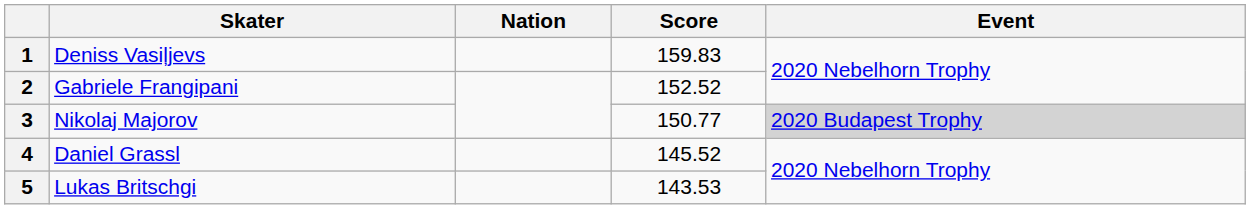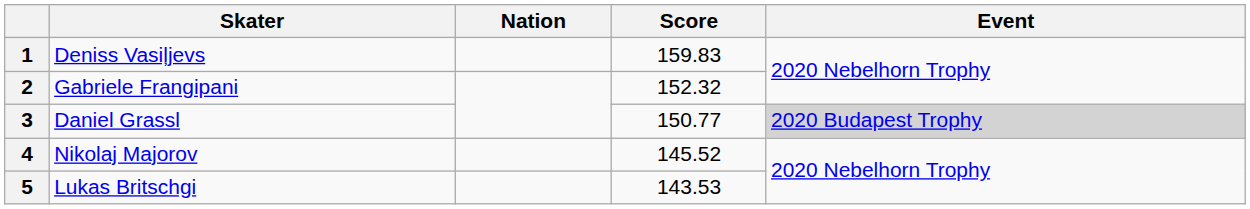2 | Score: 152.52 -> 152.32
3 | Skater: Nikolaj Majorov -> Daniel Grassl
4 | Skater: Daniel Grassl -> Nikolaj Majorov
